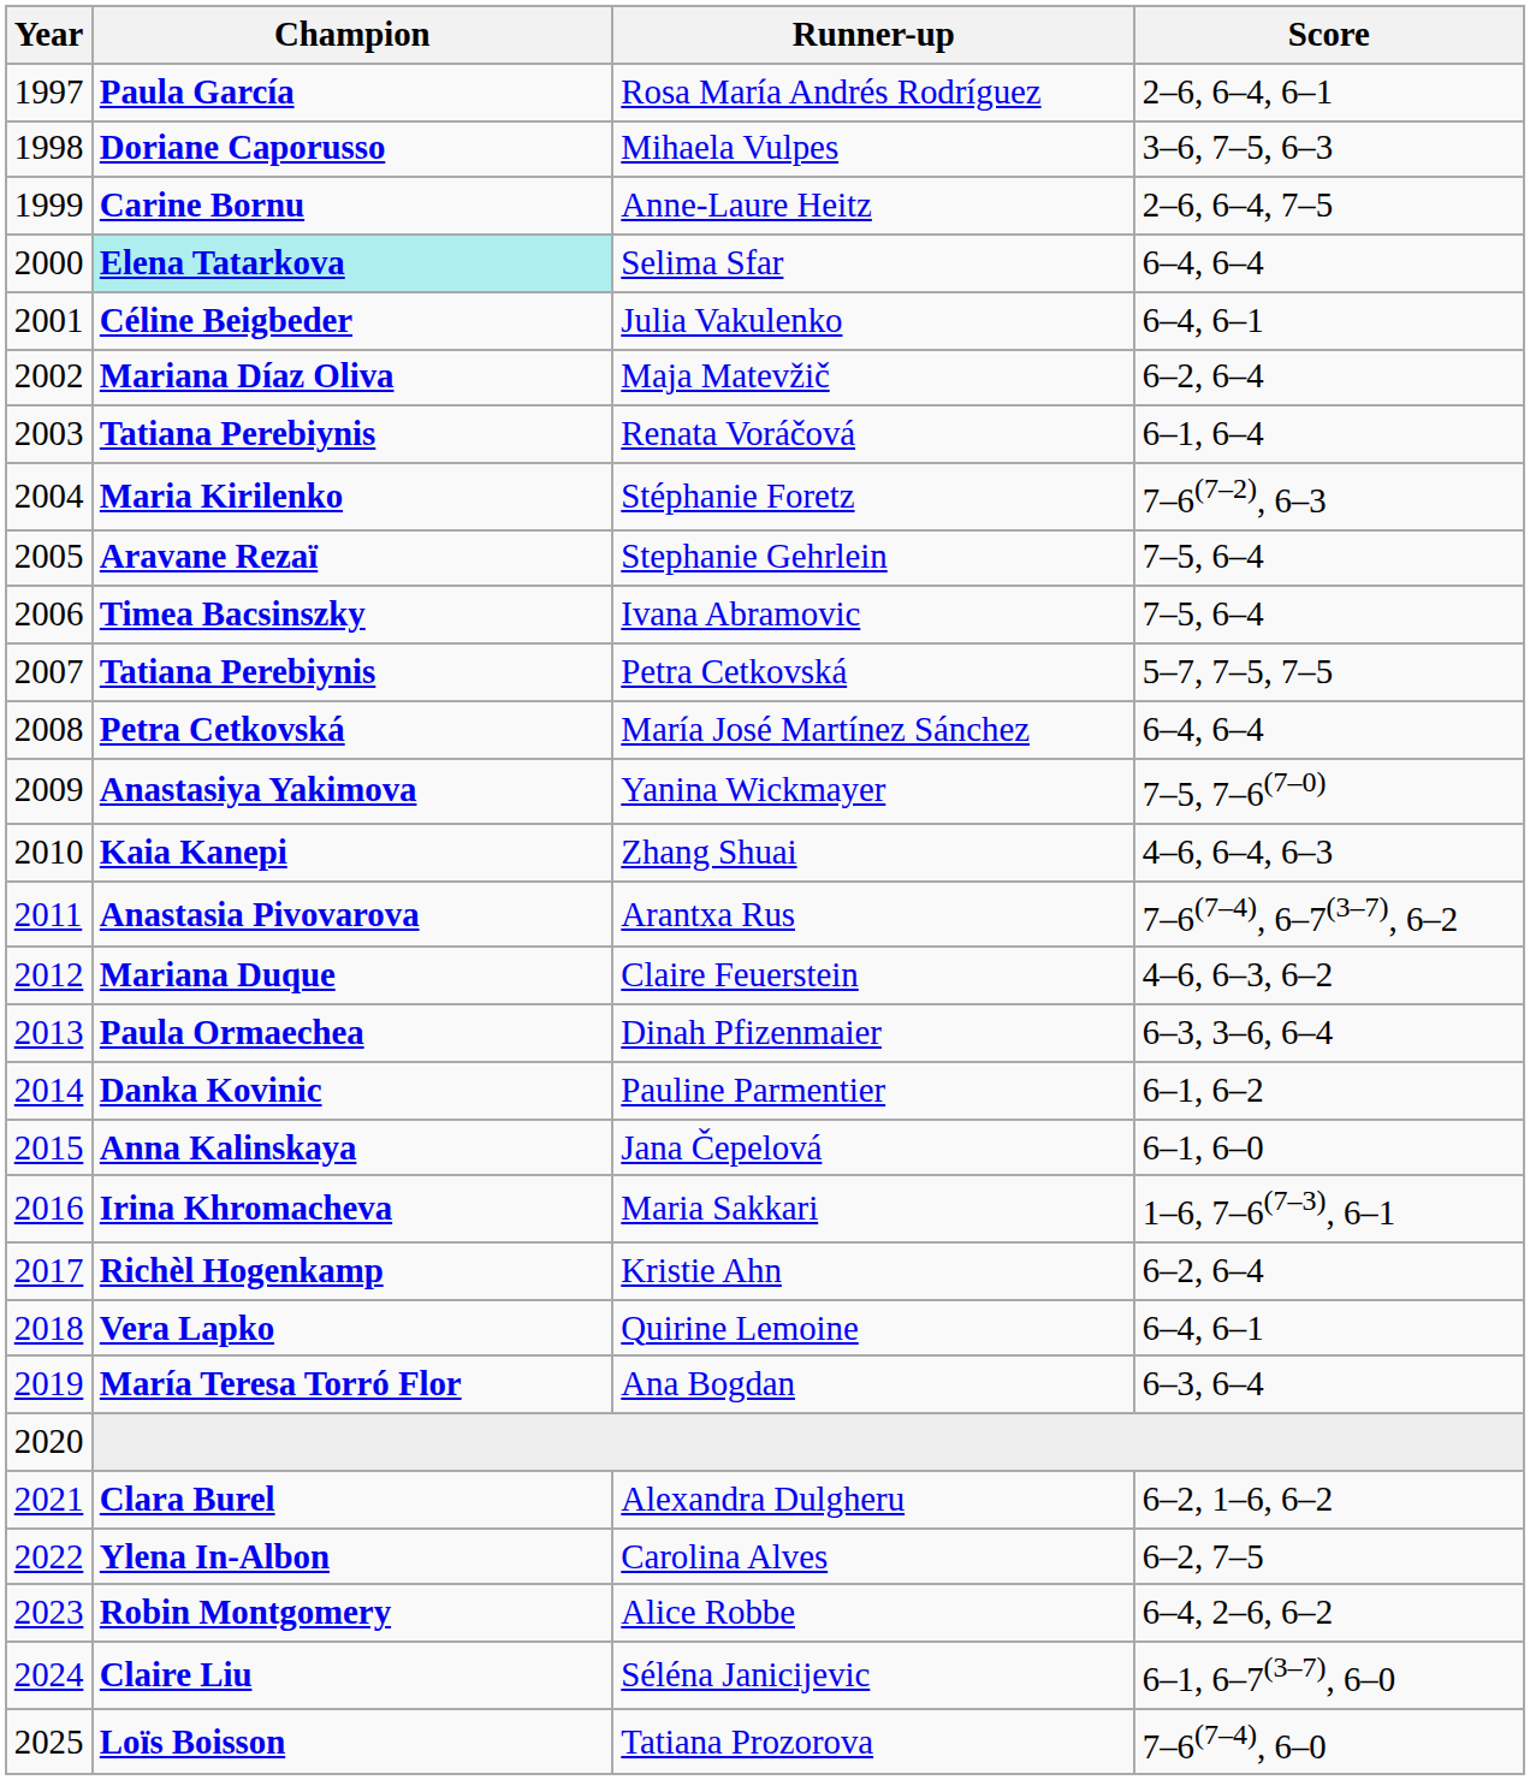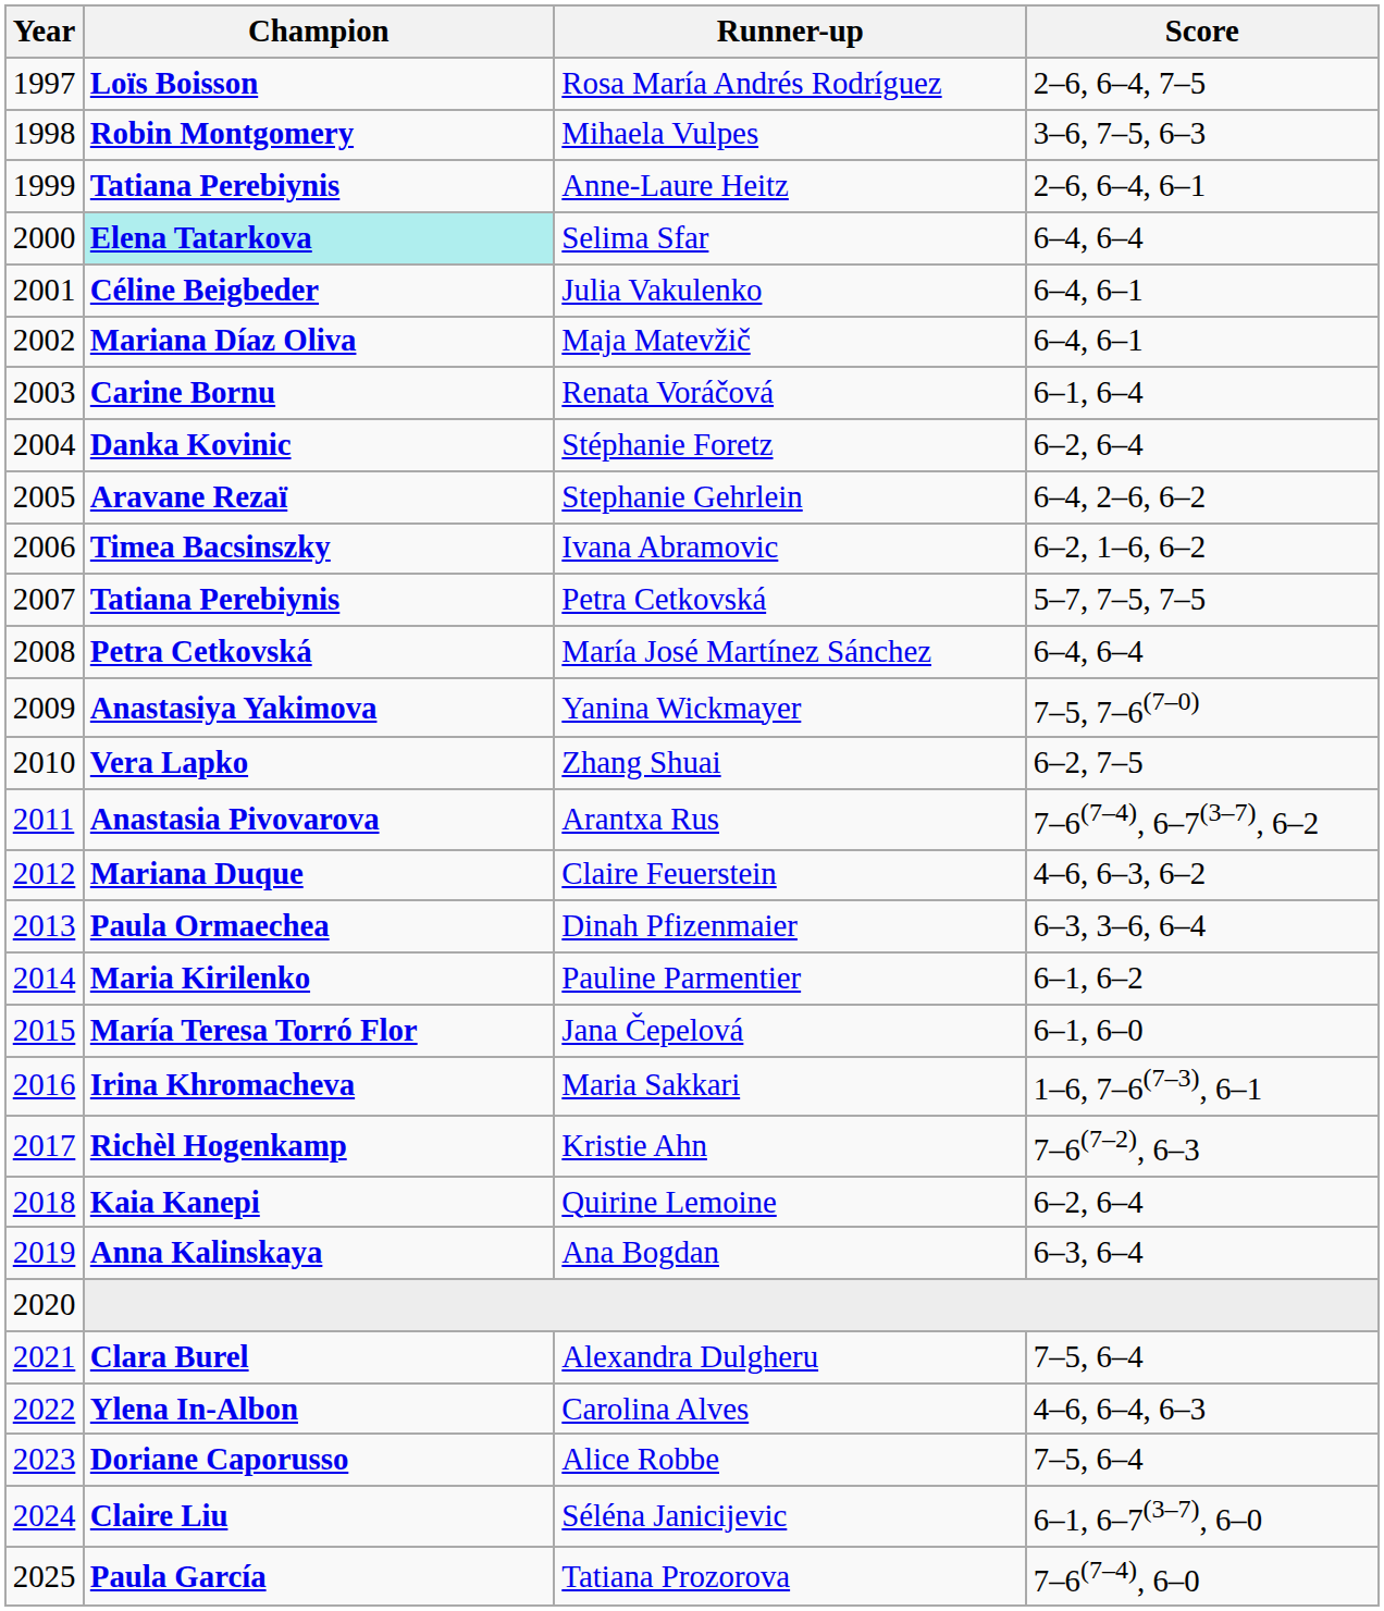Rosa María Andrés Rodríguez | Champion: Paula García -> Loïs Boisson
Rosa María Andrés Rodríguez | Score: 2–6, 6–4, 6–1 -> 2–6, 6–4, 7–5
Mihaela Vulpes | Champion: Doriane Caporusso -> Robin Montgomery
Anne-Laure Heitz | Champion: Carine Bornu -> Tatiana Perebiynis
Anne-Laure Heitz | Score: 2–6, 6–4, 7–5 -> 2–6, 6–4, 6–1
Maja Matevžič | Score: 6–2, 6–4 -> 6–4, 6–1
Renata Voráčová | Champion: Tatiana Perebiynis -> Carine Bornu
Stéphanie Foretz | Champion: Maria Kirilenko -> Danka Kovinic
Stéphanie Foretz | Score: 7–6(7–2), 6–3 -> 6–2, 6–4
Stephanie Gehrlein | Score: 7–5, 6–4 -> 6–4, 2–6, 6–2
Ivana Abramovic | Score: 7–5, 6–4 -> 6–2, 1–6, 6–2
Zhang Shuai | Champion: Kaia Kanepi -> Vera Lapko
Zhang Shuai | Score: 4–6, 6–4, 6–3 -> 6–2, 7–5
Pauline Parmentier | Champion: Danka Kovinic -> Maria Kirilenko
Jana Čepelová | Champion: Anna Kalinskaya -> María Teresa Torró Flor
Kristie Ahn | Score: 6–2, 6–4 -> 7–6(7–2), 6–3
Quirine Lemoine | Champion: Vera Lapko -> Kaia Kanepi
Quirine Lemoine | Score: 6–4, 6–1 -> 6–2, 6–4
Ana Bogdan | Champion: María Teresa Torró Flor -> Anna Kalinskaya
Alexandra Dulgheru | Score: 6–2, 1–6, 6–2 -> 7–5, 6–4
Carolina Alves | Score: 6–2, 7–5 -> 4–6, 6–4, 6–3
Alice Robbe | Champion: Robin Montgomery -> Doriane Caporusso
Alice Robbe | Score: 6–4, 2–6, 6–2 -> 7–5, 6–4
Tatiana Prozorova | Champion: Loïs Boisson -> Paula García
